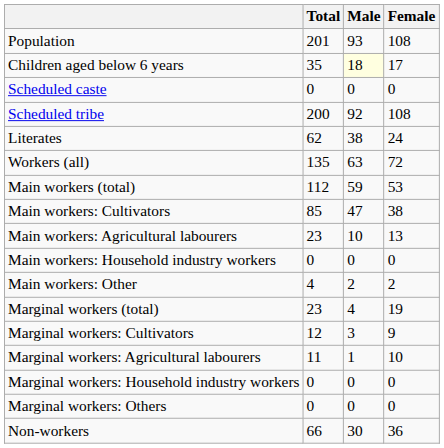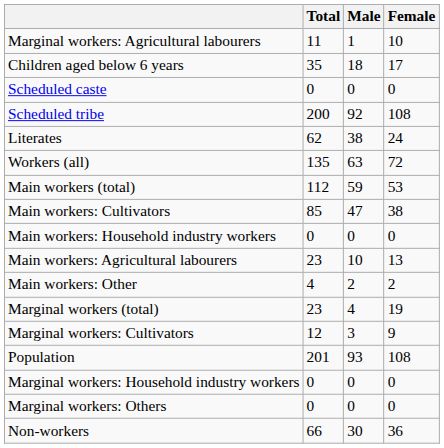rows swapped: Population <-> Marginal workers: Agricultural labourers
Children aged below 6 years | Male: lightyellow background -> no background
rows swapped: Main workers: Agricultural labourers <-> Main workers: Household industry workers
